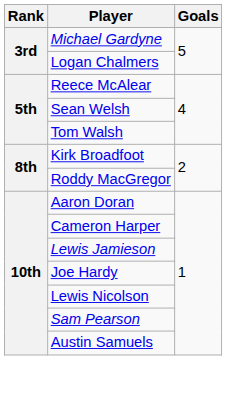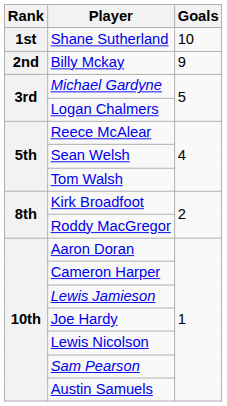+ row: 1st | Shane Sutherland | 10
+ row: 2nd | Billy Mckay | 9
